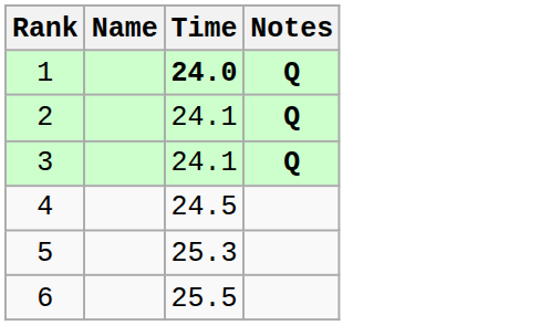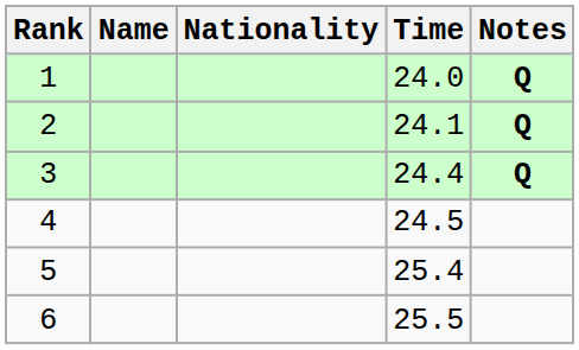+ column: Nationality
1 | Time: bold -> normal
3 | Time: 24.1 -> 24.4
5 | Time: 25.3 -> 25.4
